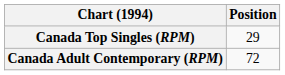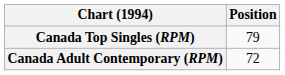Canada Top Singles (RPM) | Position: 29 -> 79
